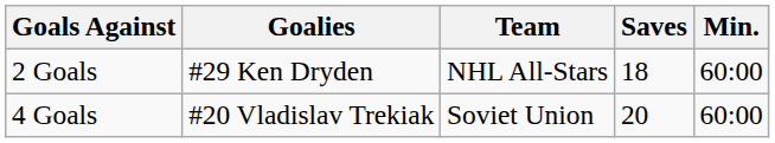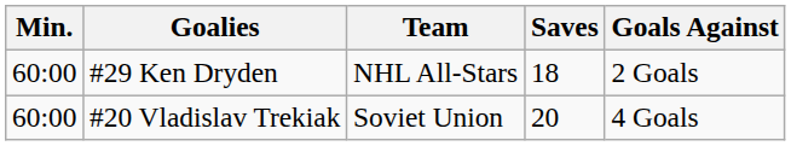columns swapped: Min. <-> Goals Against
